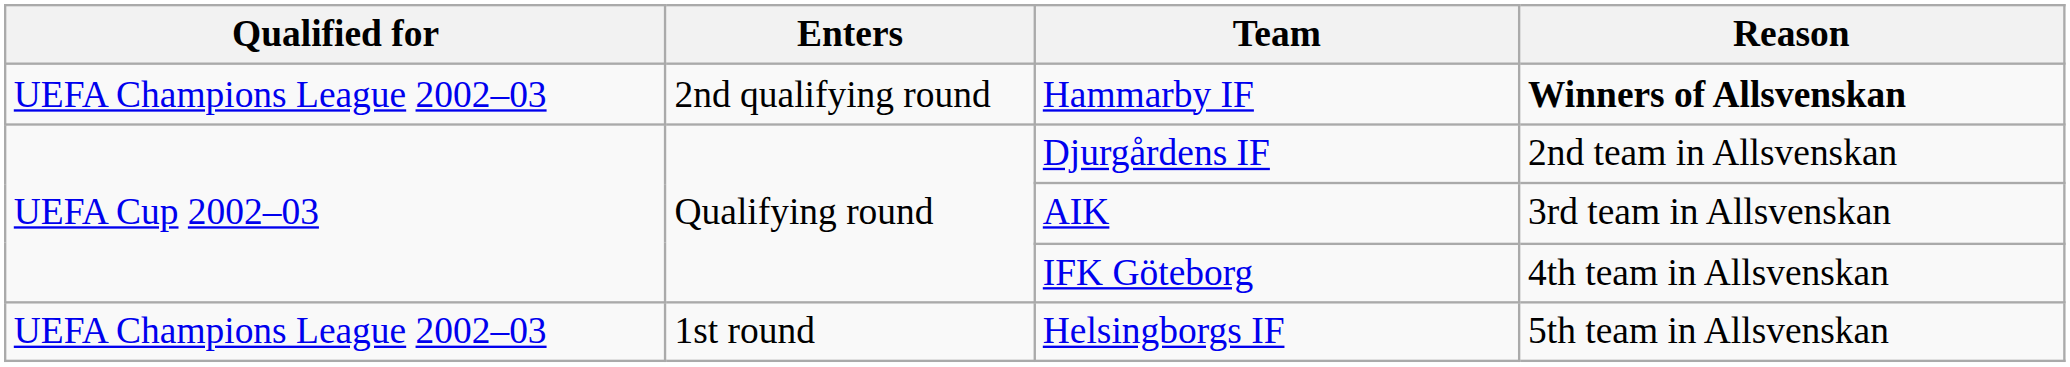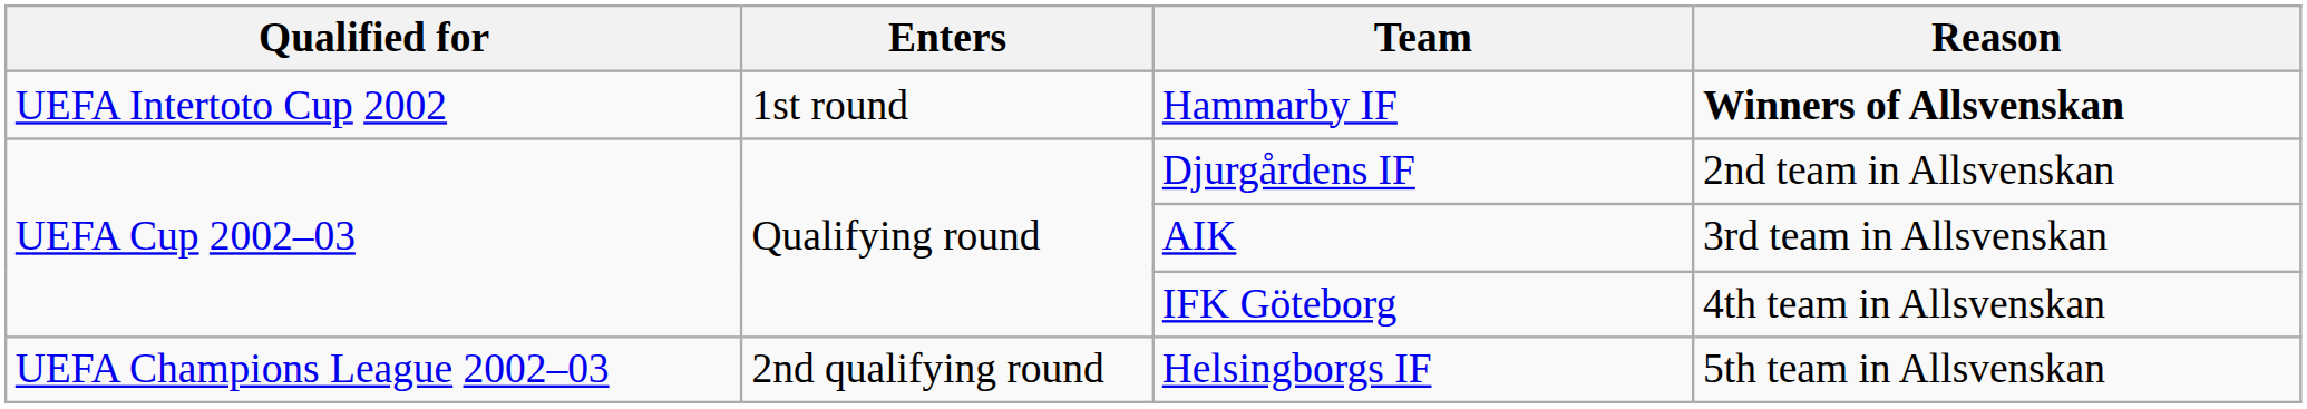Hammarby IF | Qualified for: UEFA Champions League 2002–03 -> UEFA Intertoto Cup 2002
Hammarby IF | Enters: 2nd qualifying round -> 1st round
Helsingborgs IF | Enters: 1st round -> 2nd qualifying round
